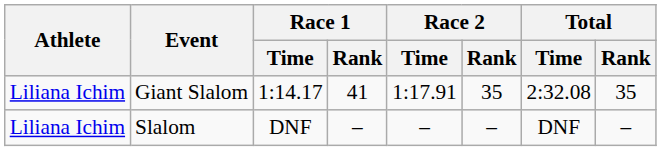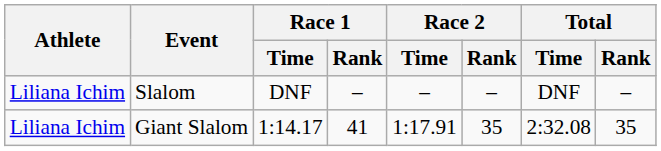rows swapped: Giant Slalom <-> Slalom
